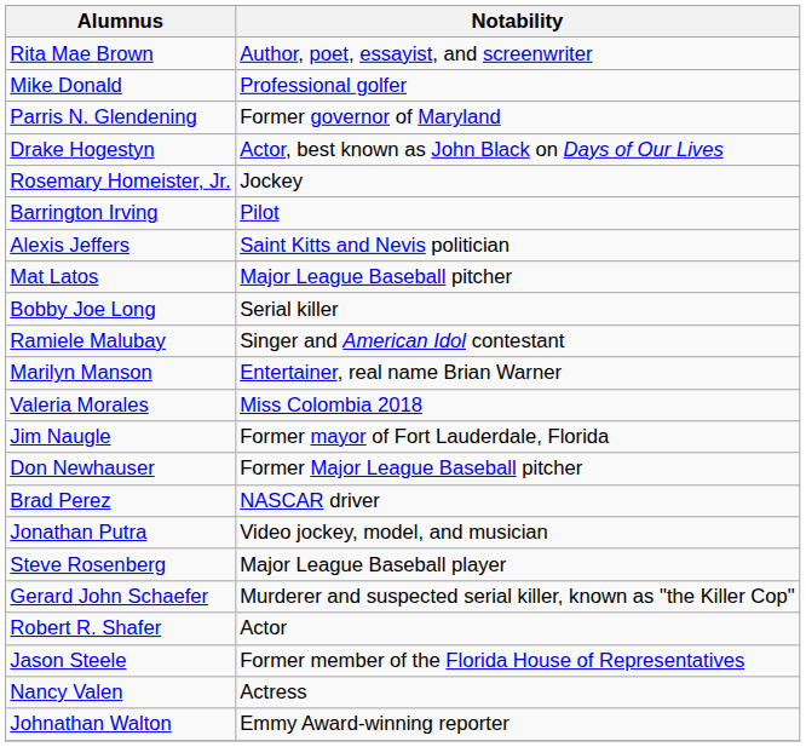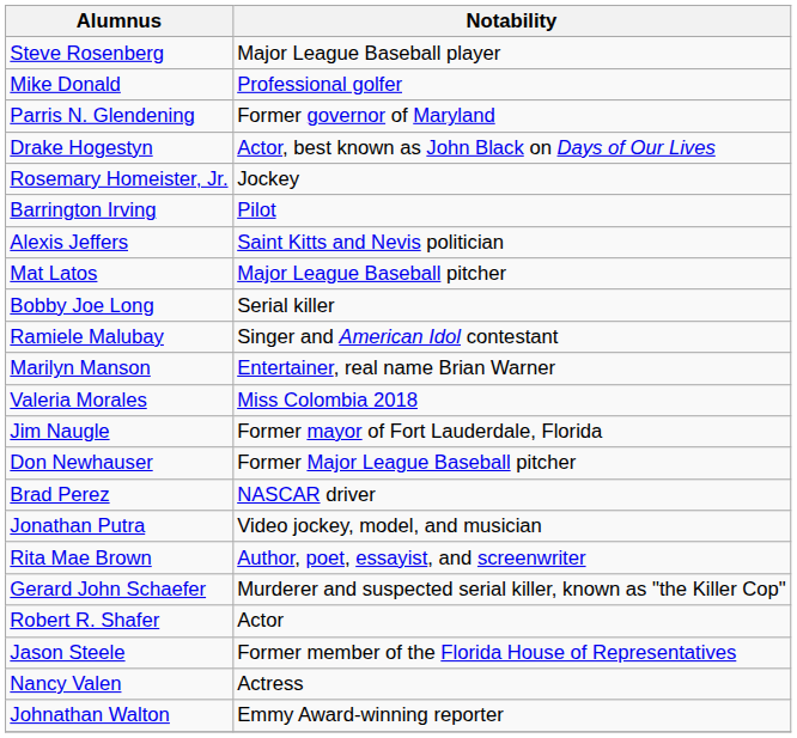rows swapped: Rita Mae Brown <-> Steve Rosenberg
